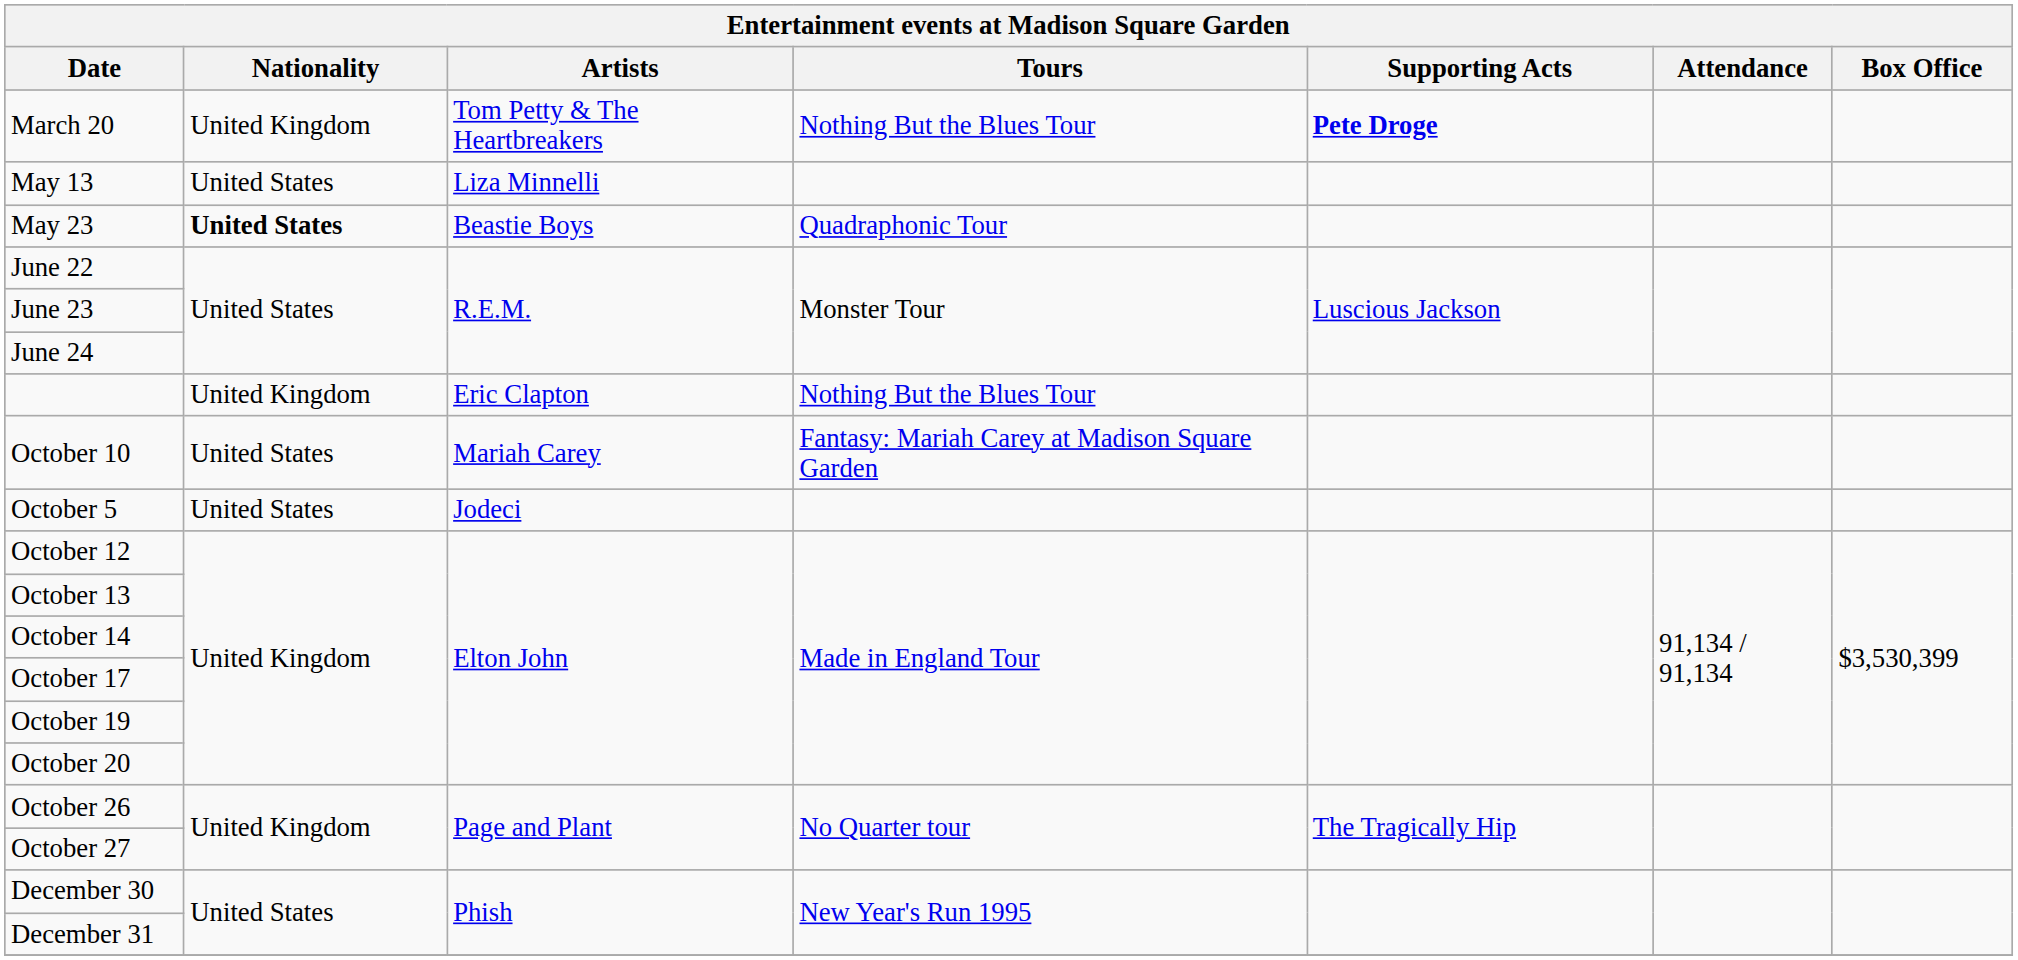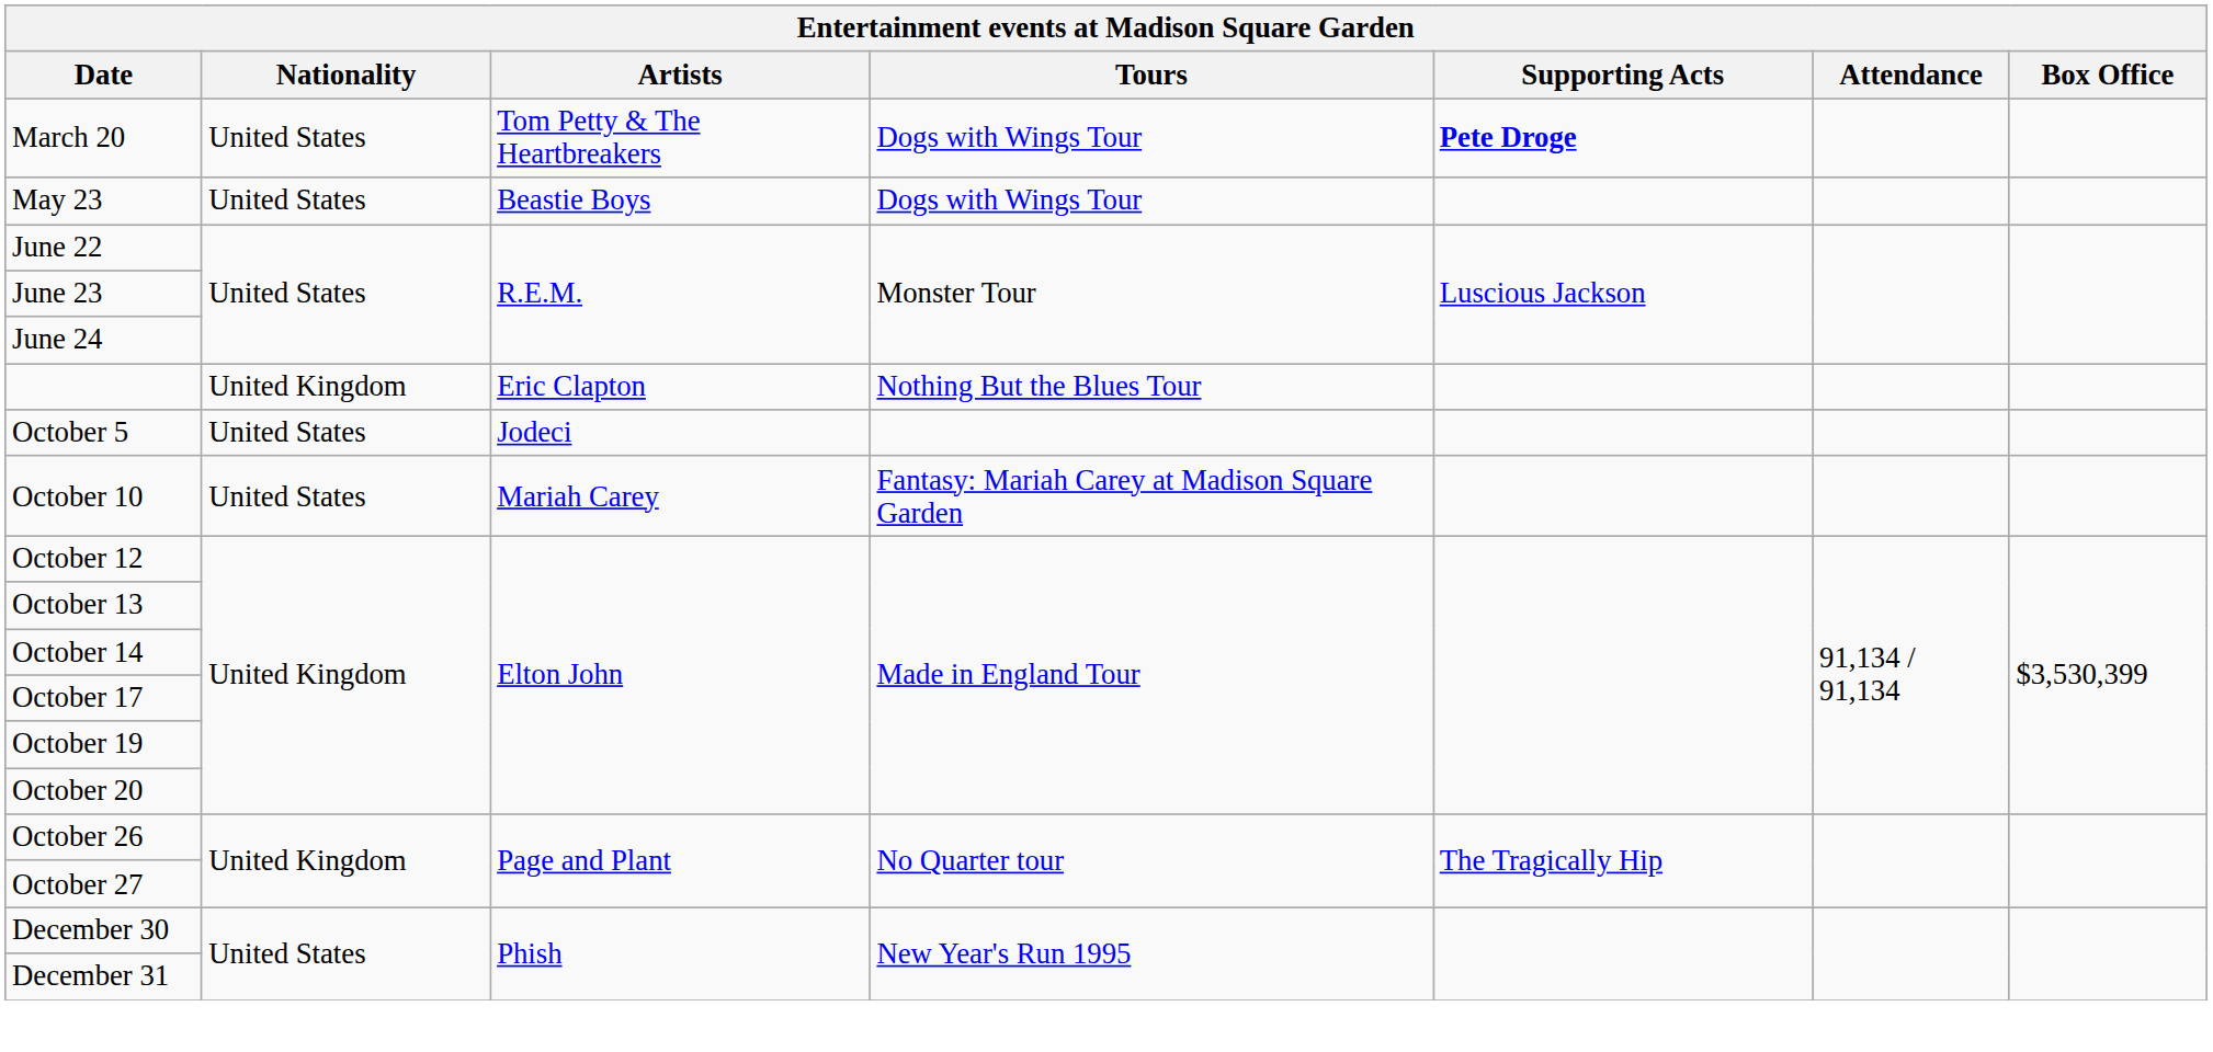March 20 | Nationality: United Kingdom -> United States
March 20 | Tours: Nothing But the Blues Tour -> Dogs with Wings Tour
- row: May 13 | United States | Liza Minnelli
May 23 | Nationality: bold -> normal
May 23 | Tours: Quadraphonic Tour -> Dogs with Wings Tour
rows swapped: October 5 <-> October 10
